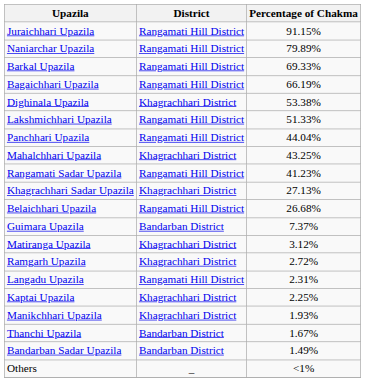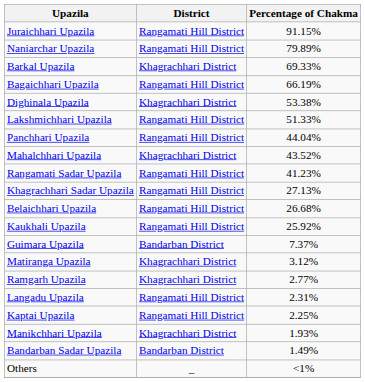Barkal Upazila | District: Rangamati Hill District -> Khagrachhari District
Mahalchhari Upazila | Percentage of Chakma: 43.25% -> 43.52%
Khagrachhari Sadar Upazila | District: Khagrachhari District -> Rangamati Hill District
+ row: Kaukhali Upazila | Rangamati Hill District | 25.92%
Ramgarh Upazila | Percentage of Chakma: 2.72% -> 2.77%
Kaptai Upazila | District: Khagrachhari District -> Rangamati Hill District
- row: Thanchi Upazila | Bandarban District | 1.67%
